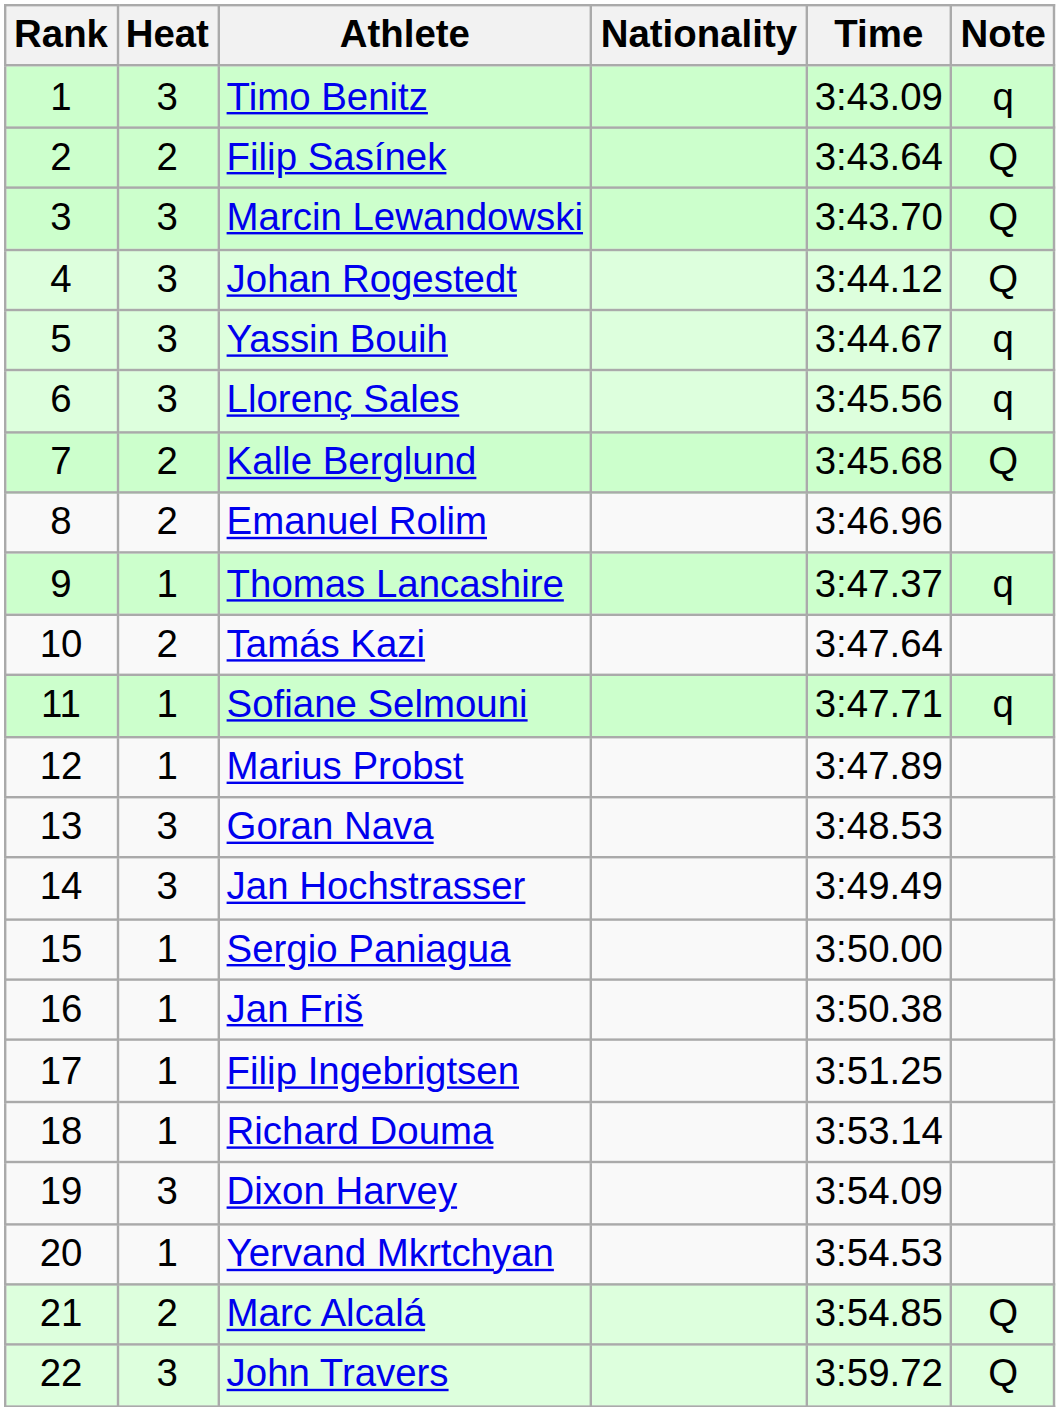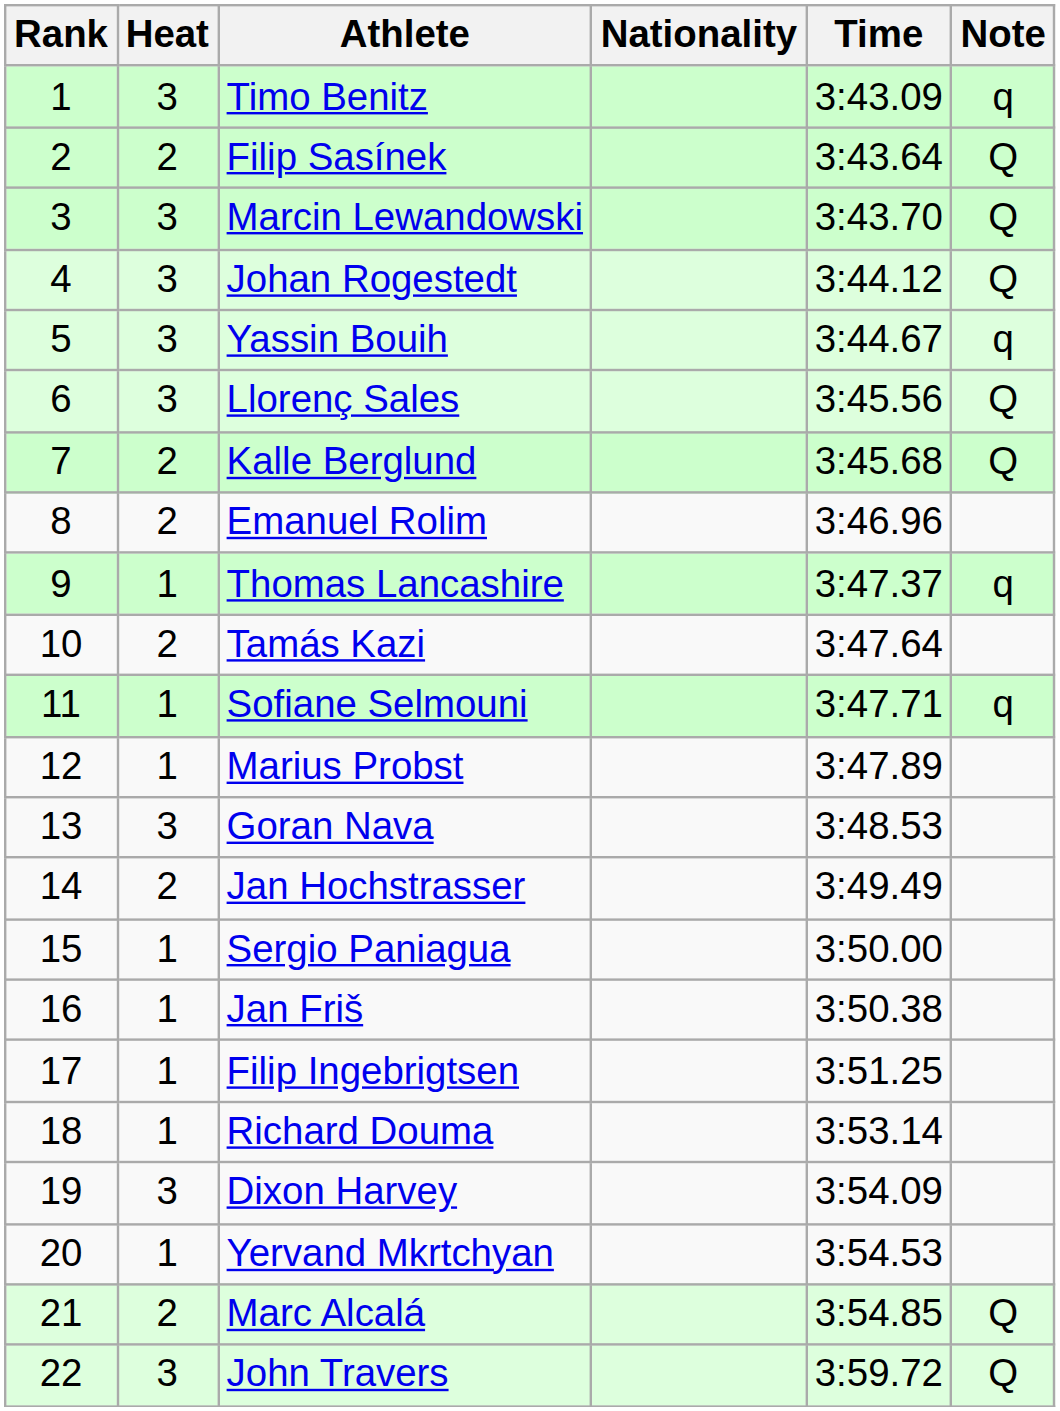Llorenç Sales | Note: q -> Q
Jan Hochstrasser | Heat: 3 -> 2
